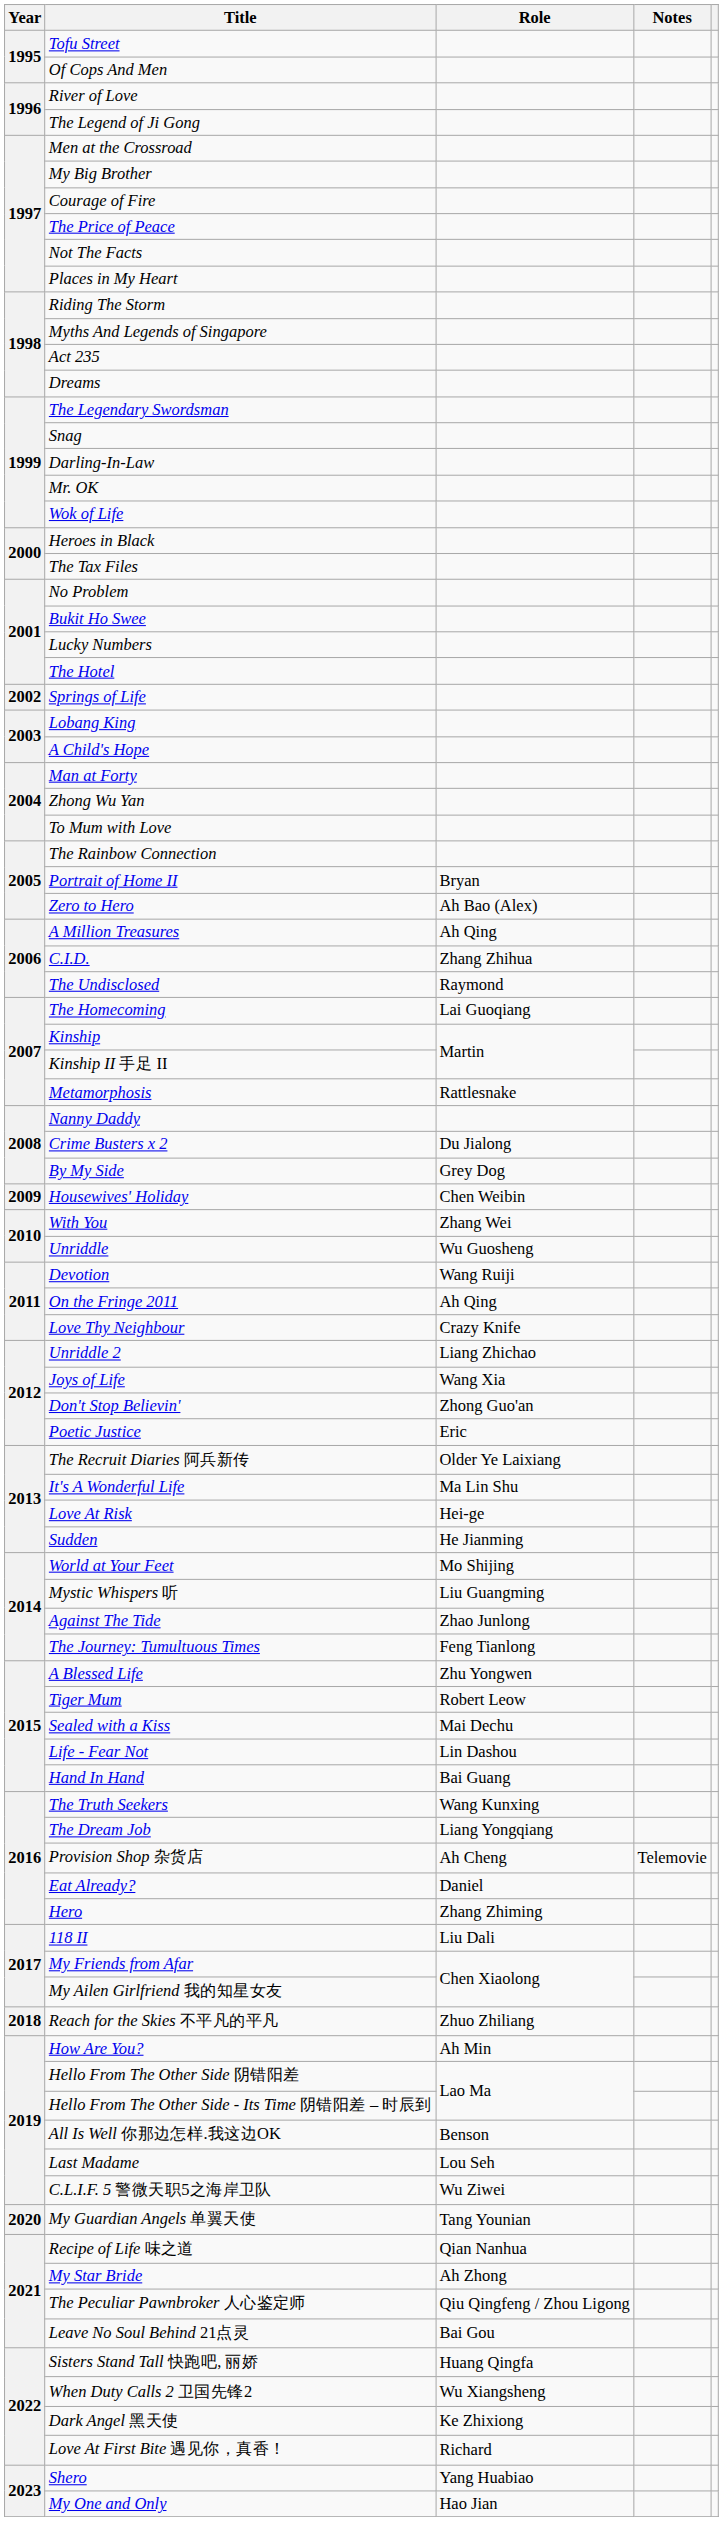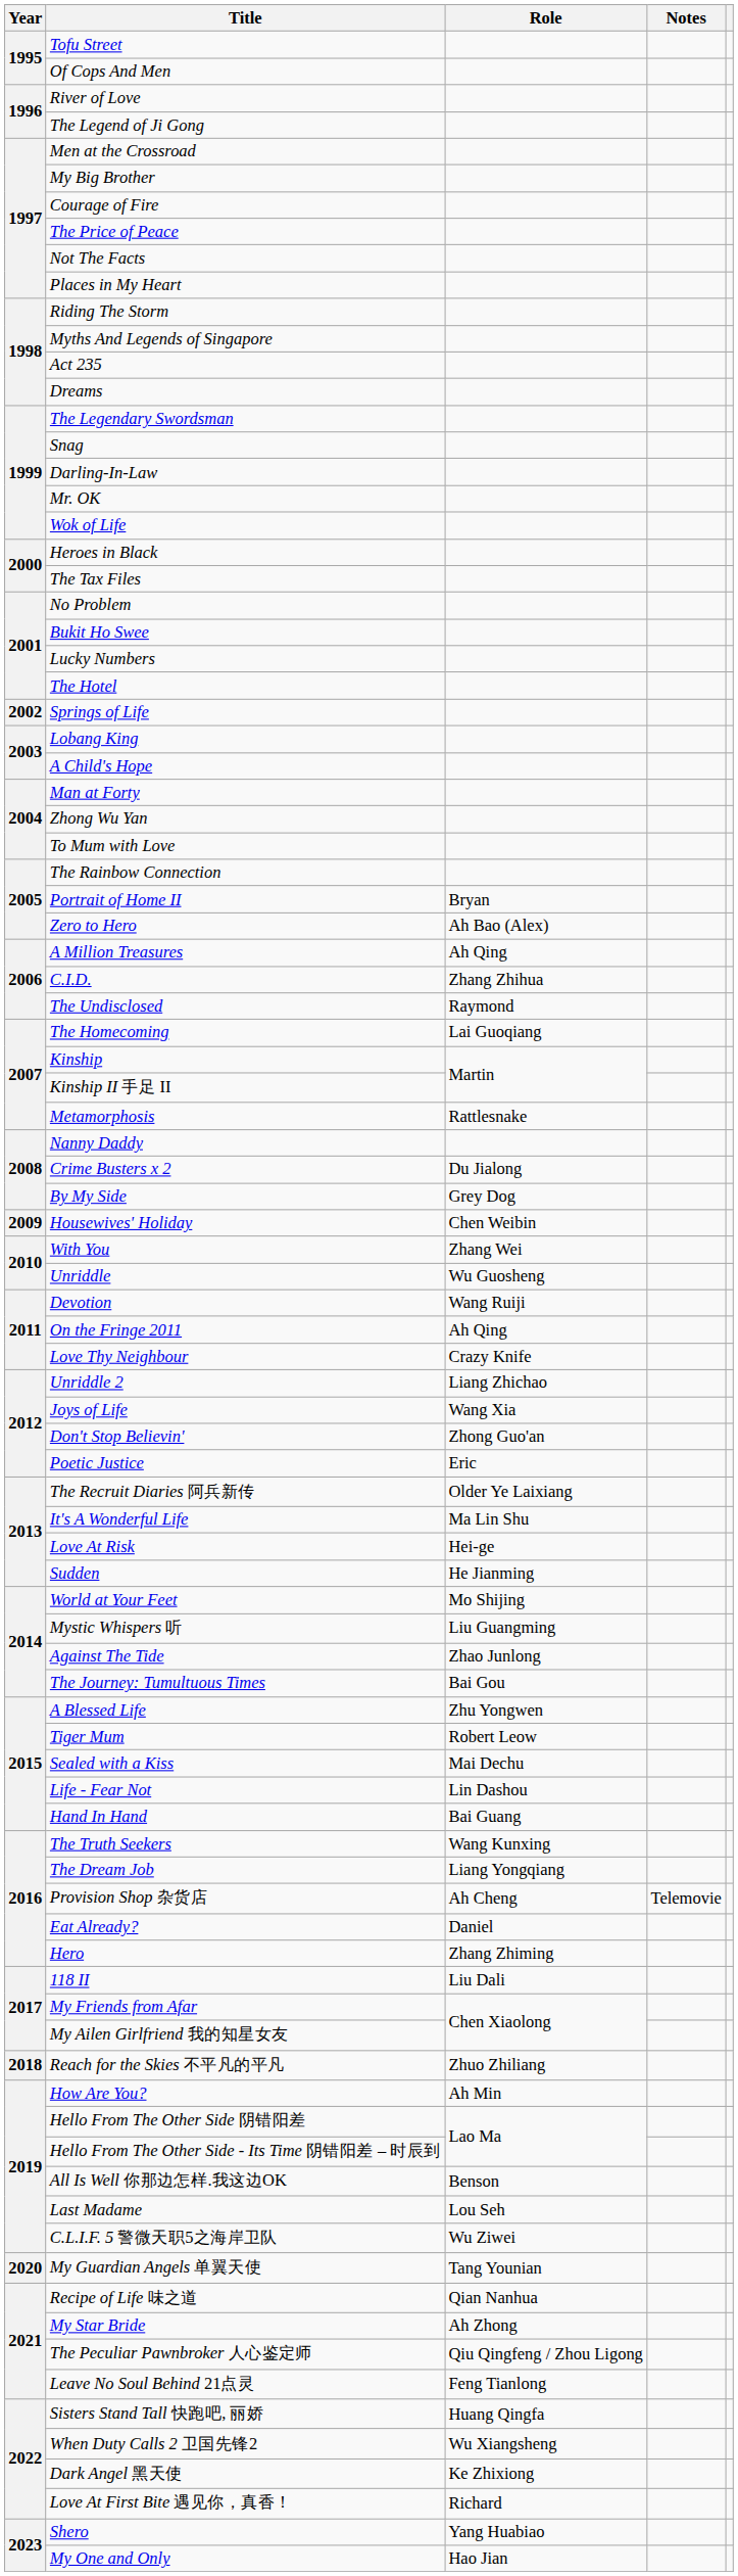The Journey: Tumultuous Times | Role: Feng Tianlong -> Bai Gou
Leave No Soul Behind 21点灵 | Role: Bai Gou -> Feng Tianlong
